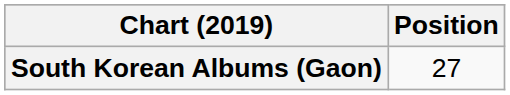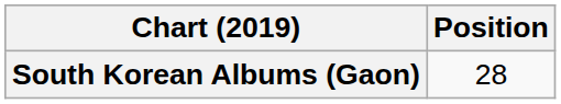South Korean Albums (Gaon) | Position: 27 -> 28
